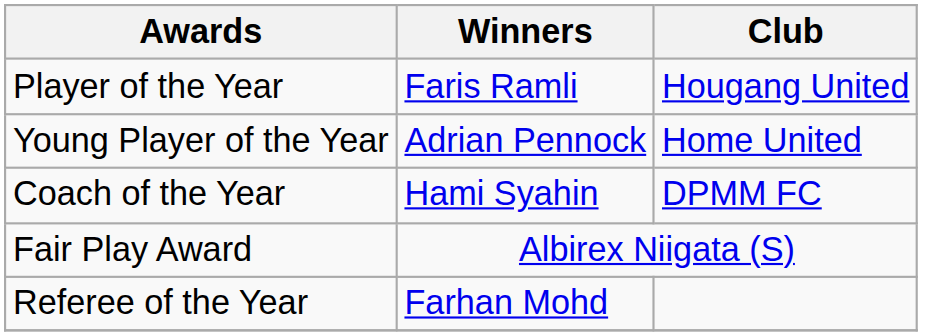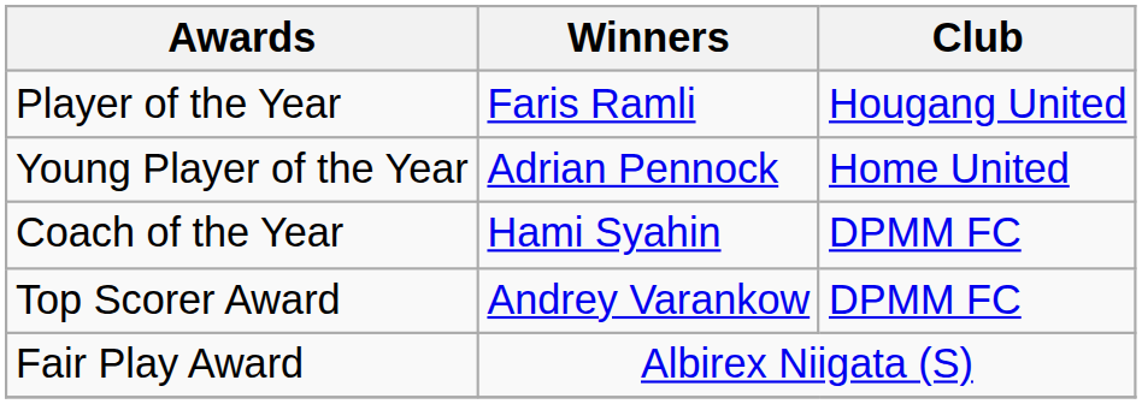+ row: Top Scorer Award | Andrey Varankow | DPMM FC
- row: Referee of the Year | Farhan Mohd
